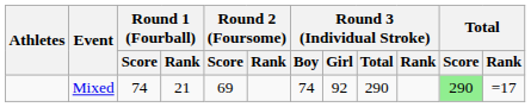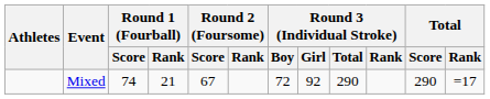Mixed | Round 2 (Foursome) / Score: 69 -> 67
Mixed | Round 3 (Individual Stroke) / Boy: 74 -> 72
Mixed | Total / Score: lightgreen background -> no background
